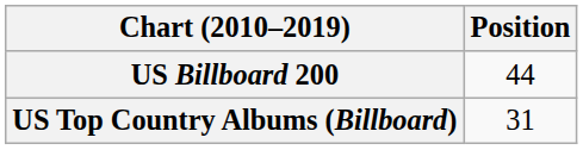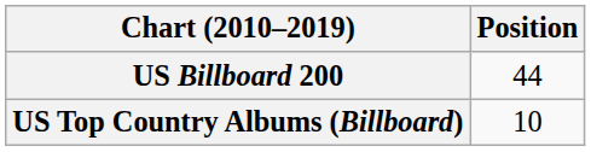US Top Country Albums (Billboard) | Position: 31 -> 10
